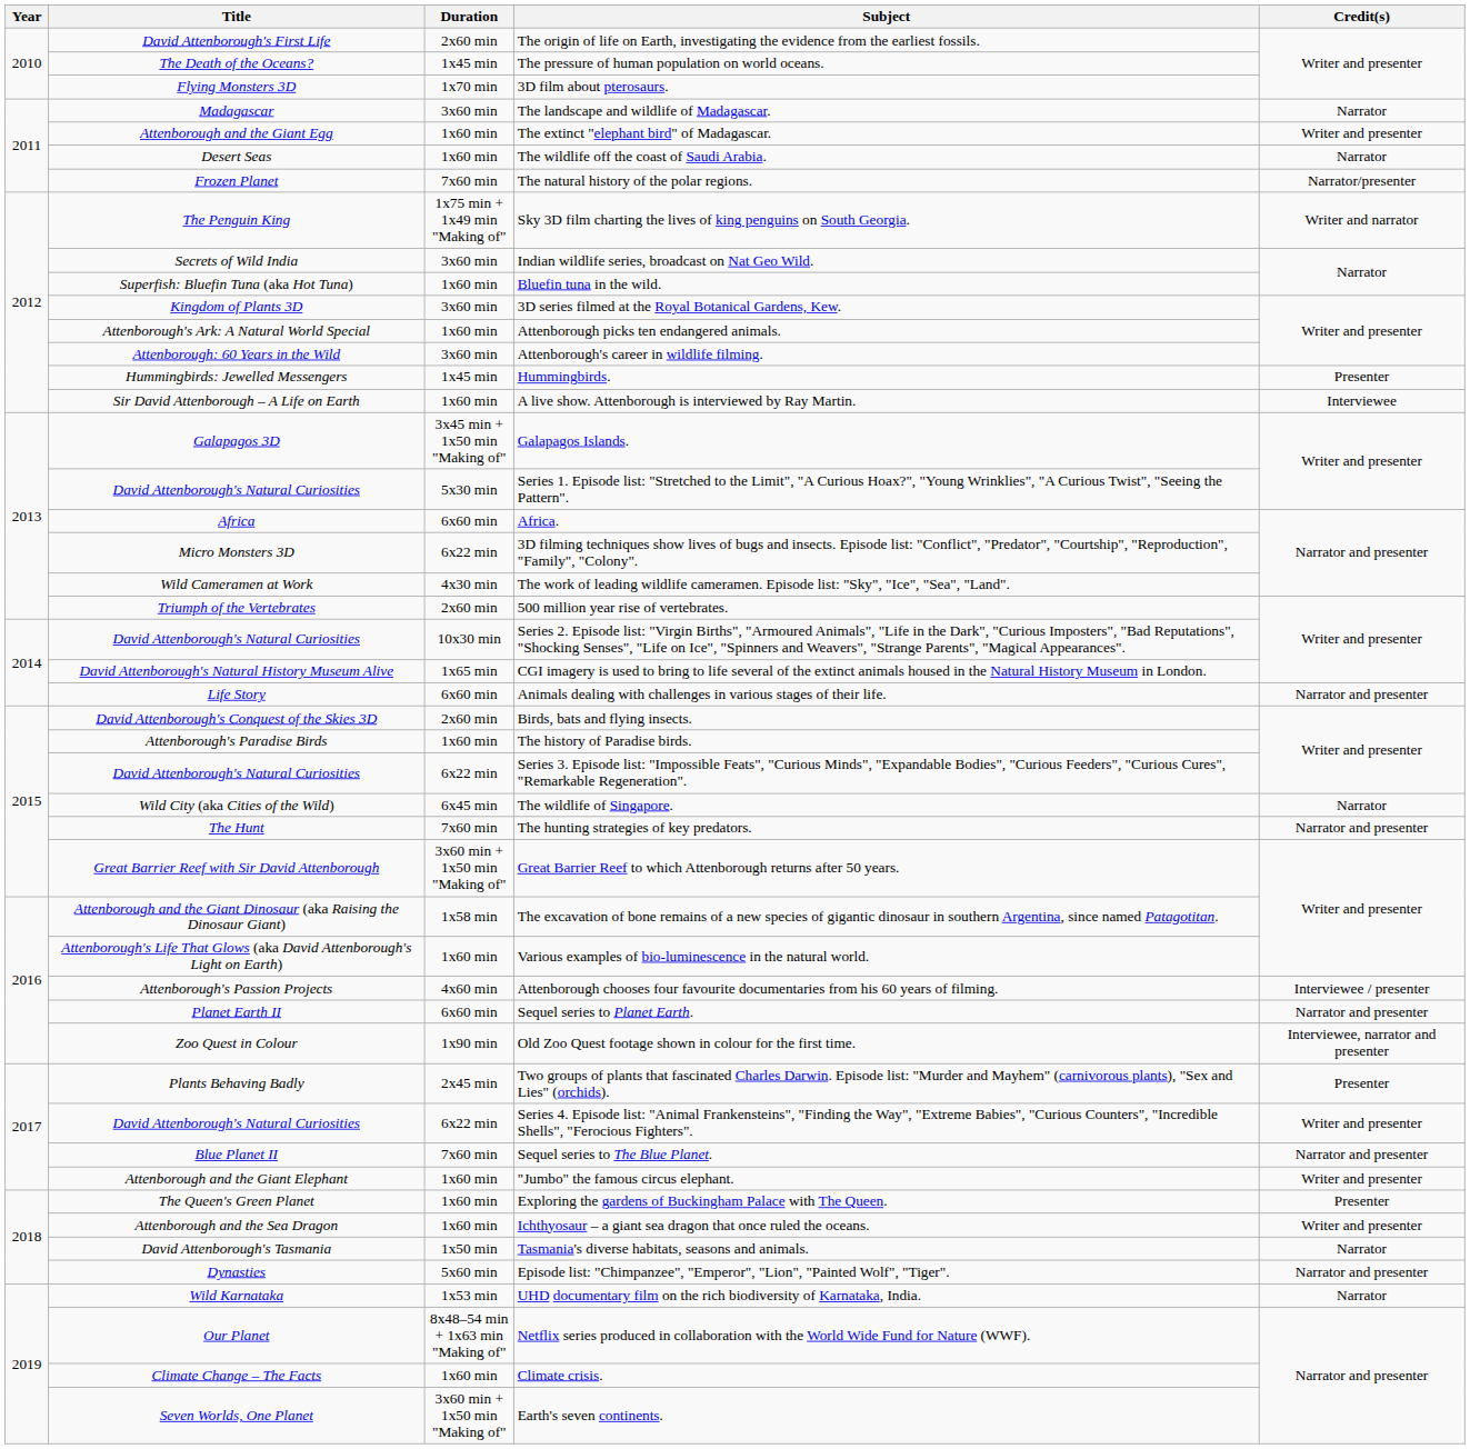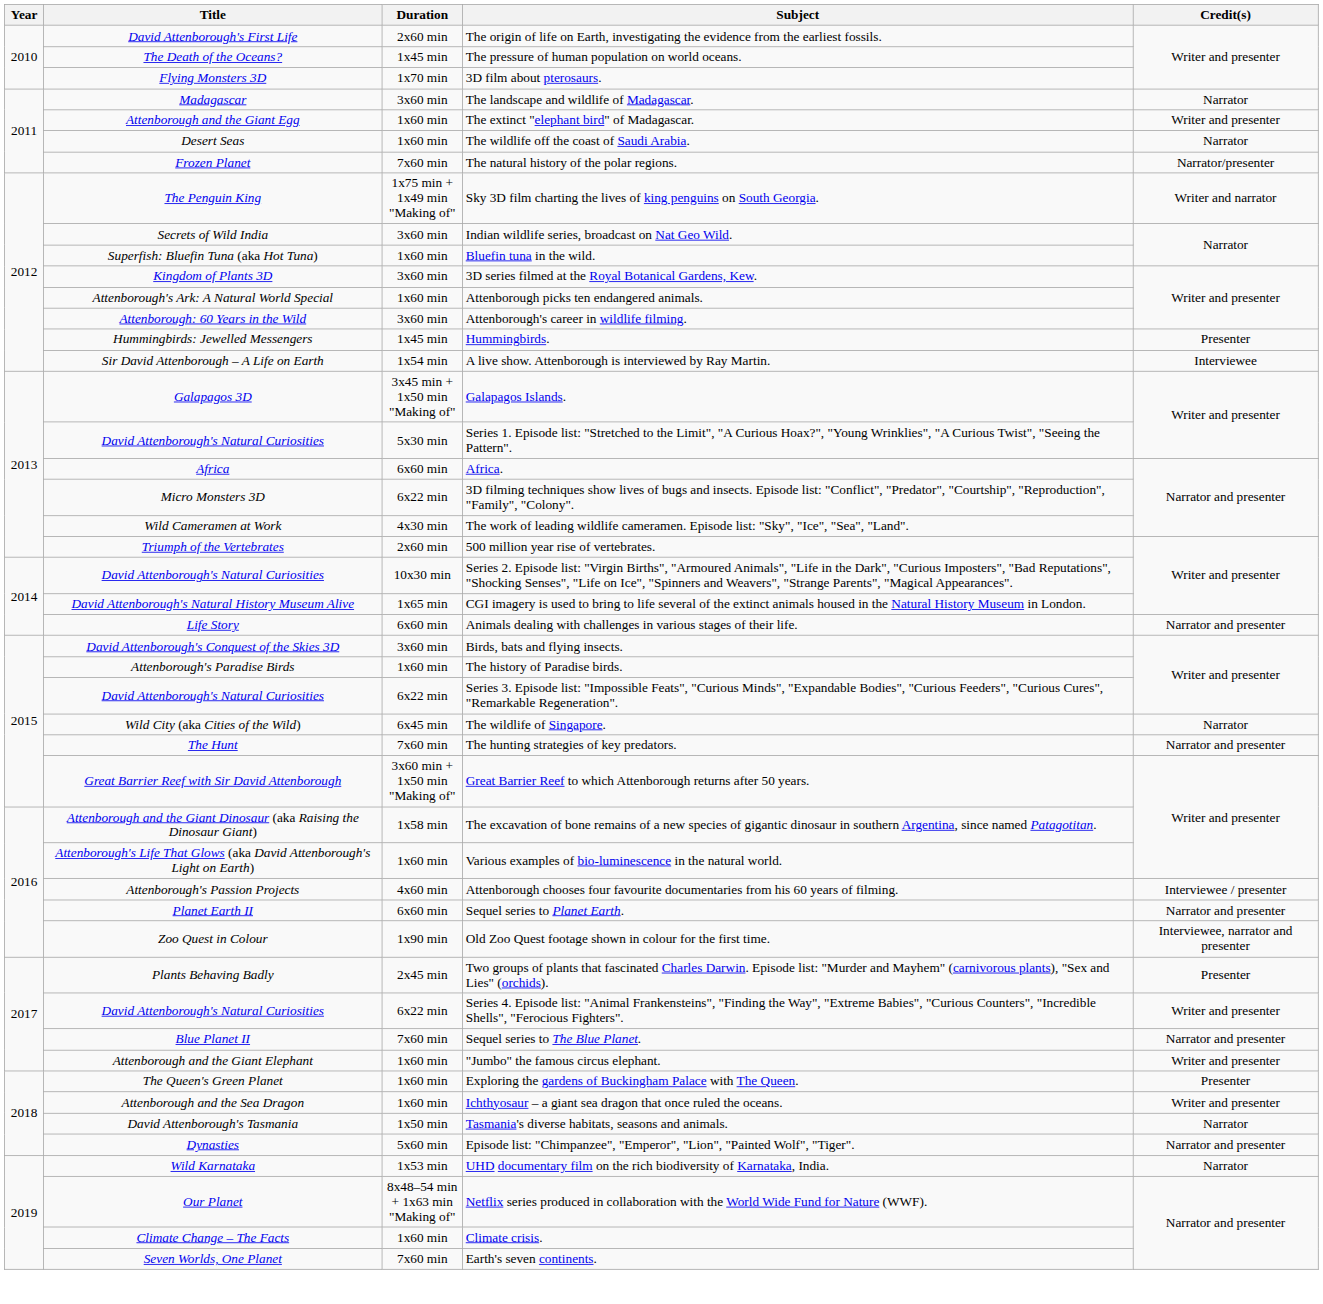A live show. Attenborough is interviewed by Ray Martin. | Duration: 1x60 min -> 1x54 min
Birds, bats and flying insects. | Duration: 2x60 min -> 3x60 min
Earth's seven continents. | Duration: 3x60 min + 1x50 min "Making of" -> 7x60 min
